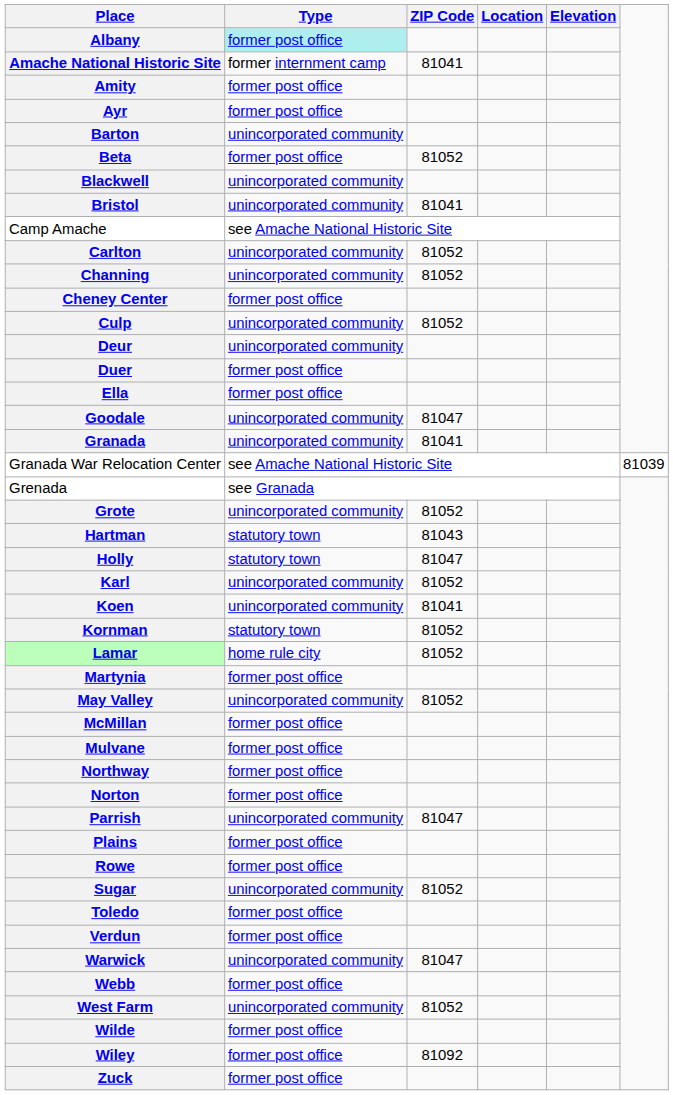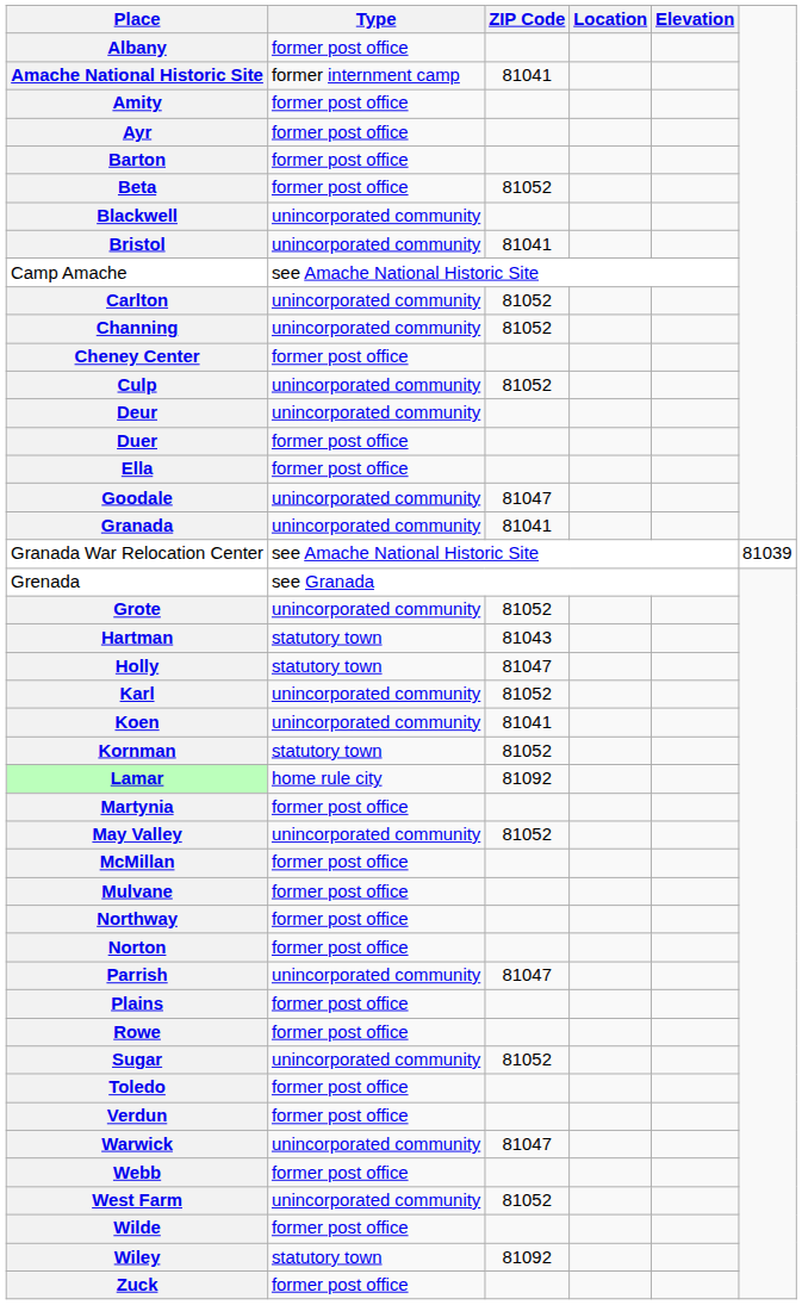Albany | Type: paleturquoise background -> no background
Barton | Type: unincorporated community -> former post office
Lamar | ZIP Code: 81052 -> 81092
Wiley | Type: former post office -> statutory town
